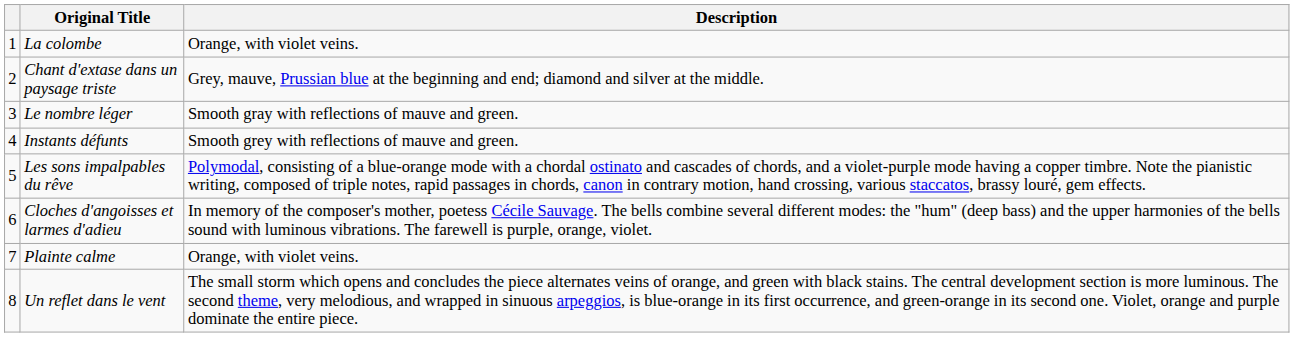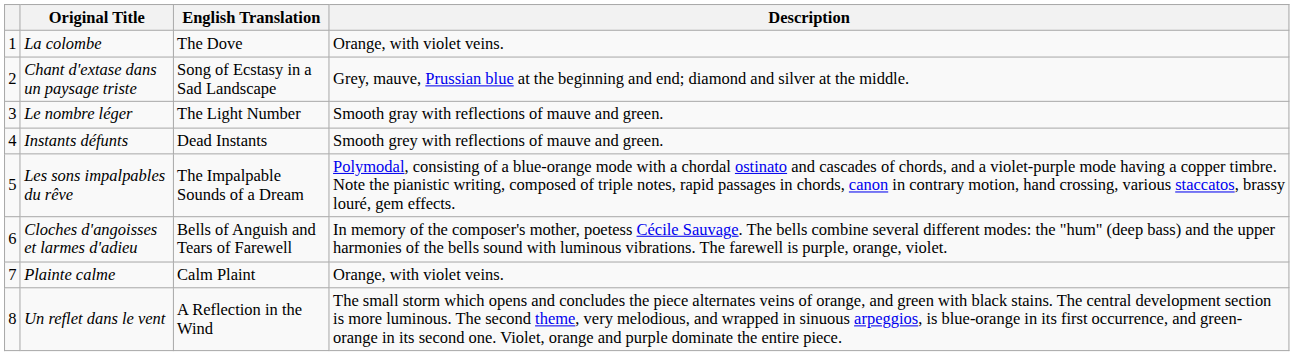+ column: English Translation | The Dove | Song of Ecstasy in a Sad Landscape | The Light Number | Dead Instants | The Impalpable Sounds of a Dream | Bells of Anguish and Tears of Farewell | Calm Plaint | A Reflection in the Wind
